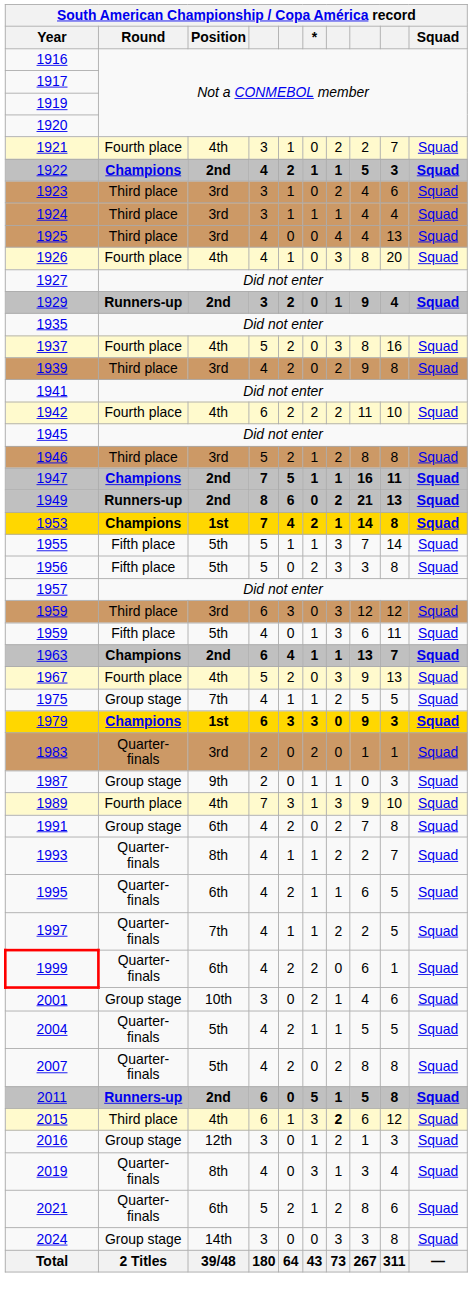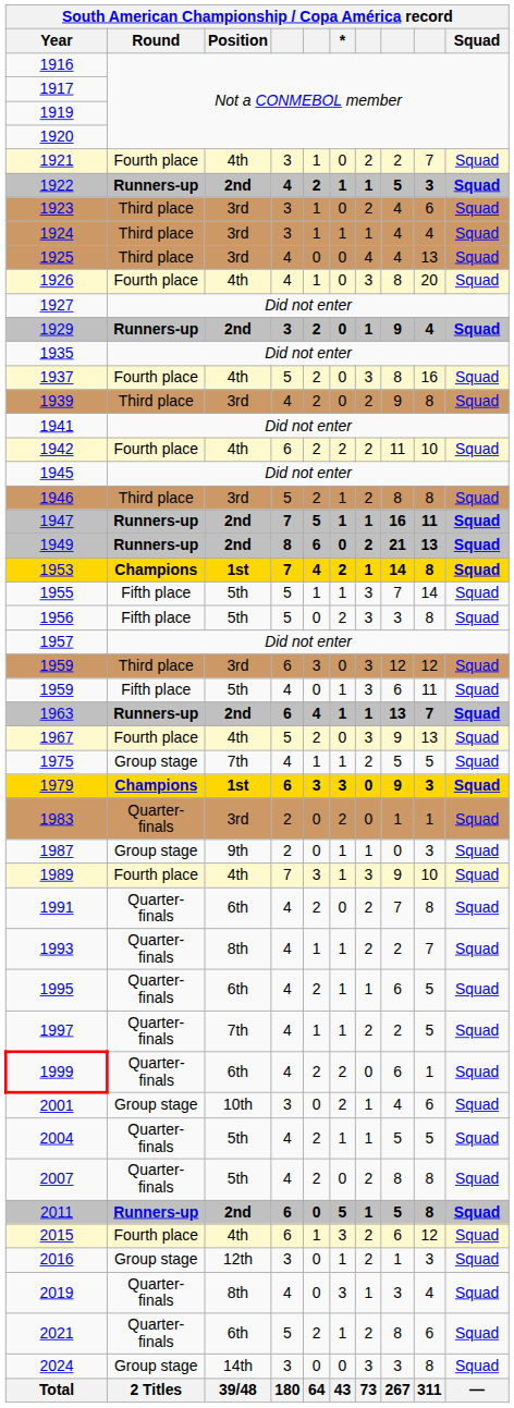1922 | Round: Champions -> Runners-up
1947 | Round: Champions -> Runners-up
1963 | Round: Champions -> Runners-up
1991 | Round: Group stage -> Quarter-finals
2015 | Round: Third place -> Fourth place
2015 | column 7: bold -> normal
